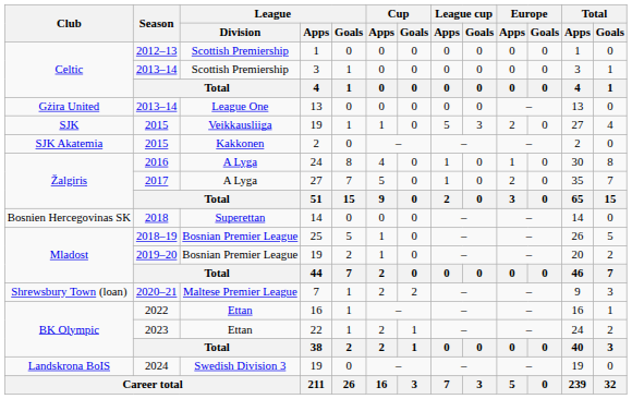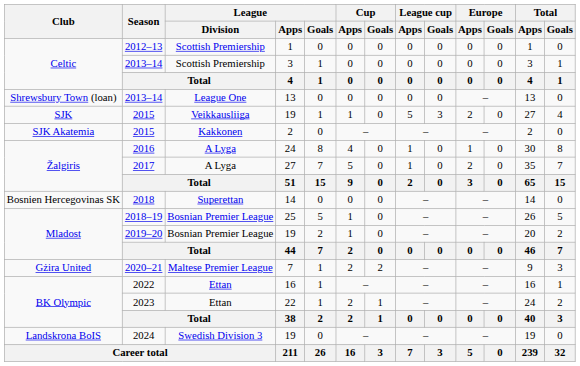2013–14 / 13 | Club: Gżira United -> Shrewsbury Town (loan)
2020–21 | Club: Shrewsbury Town (loan) -> Gżira United
